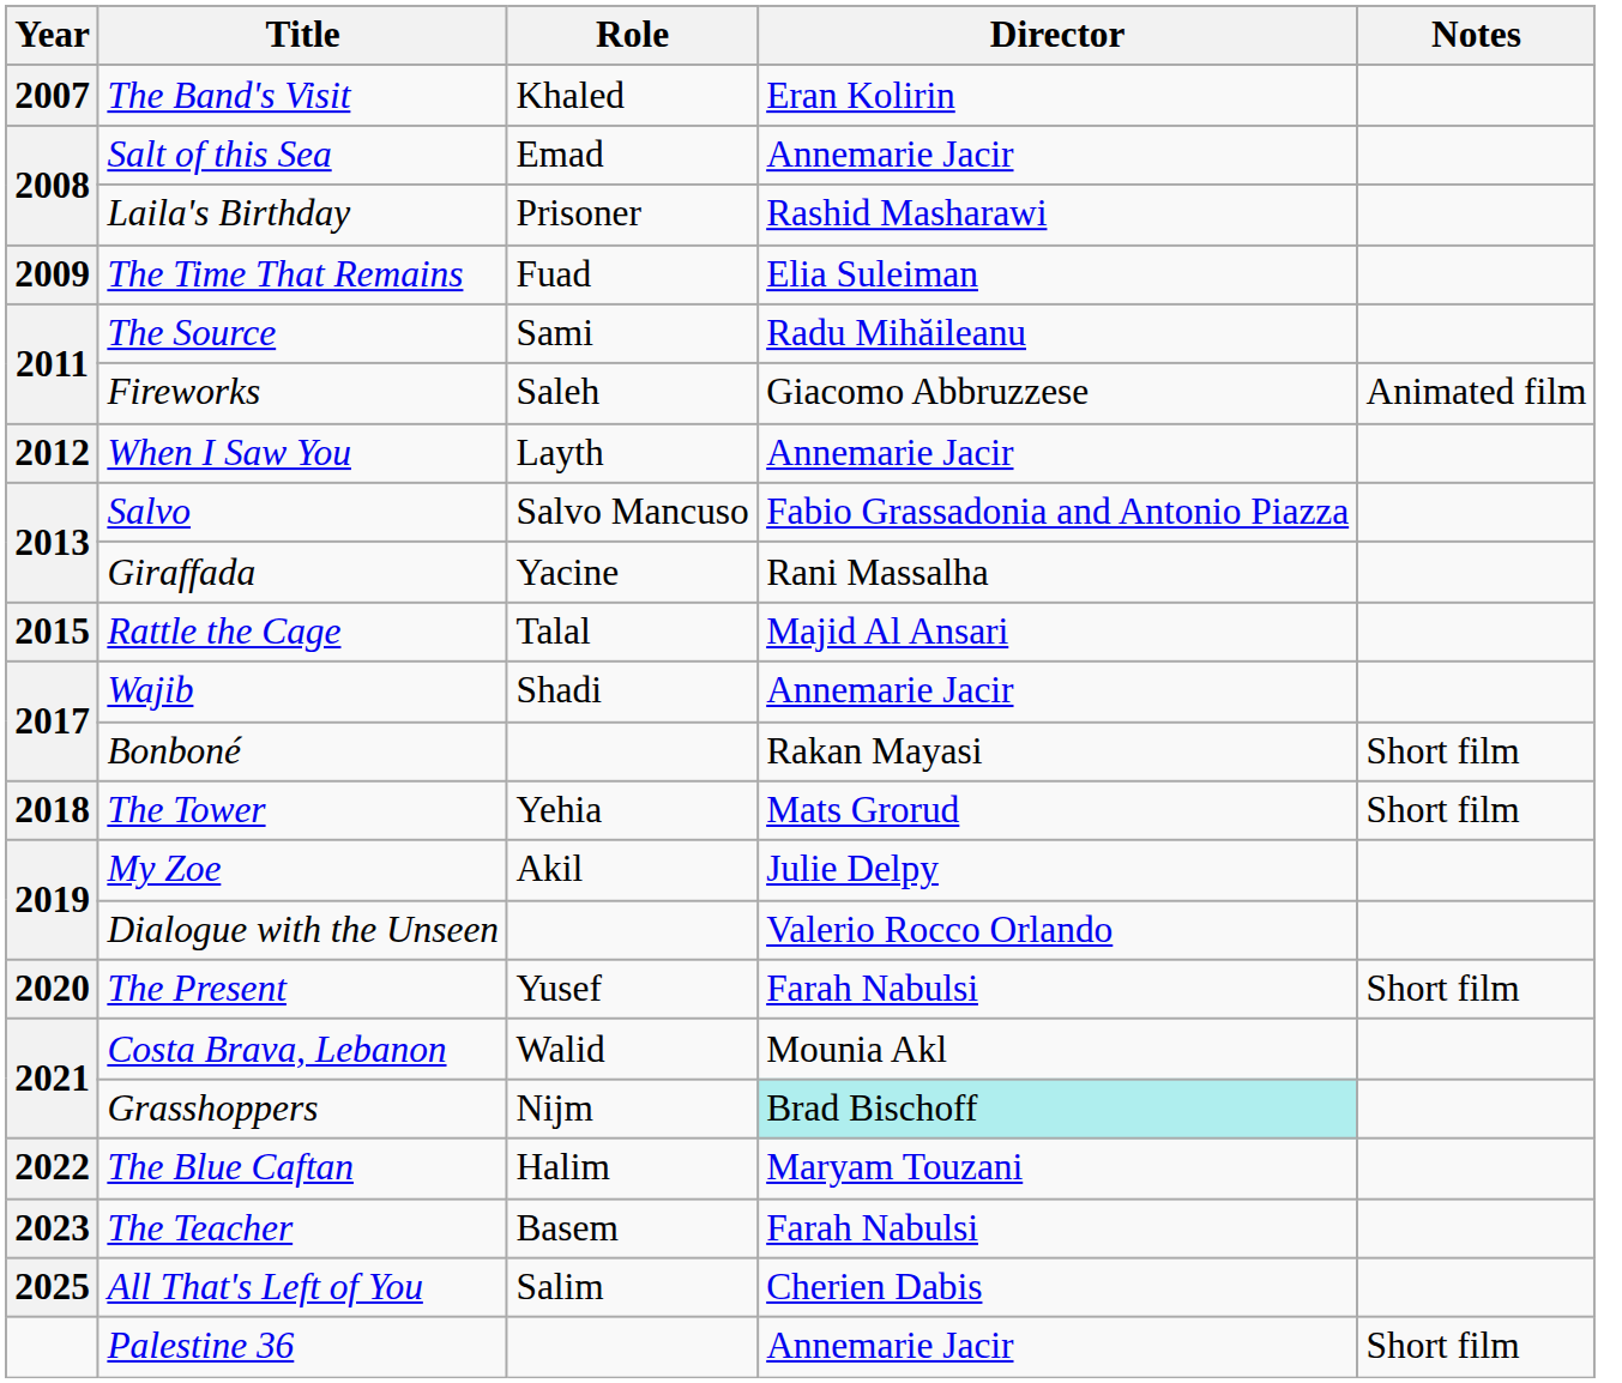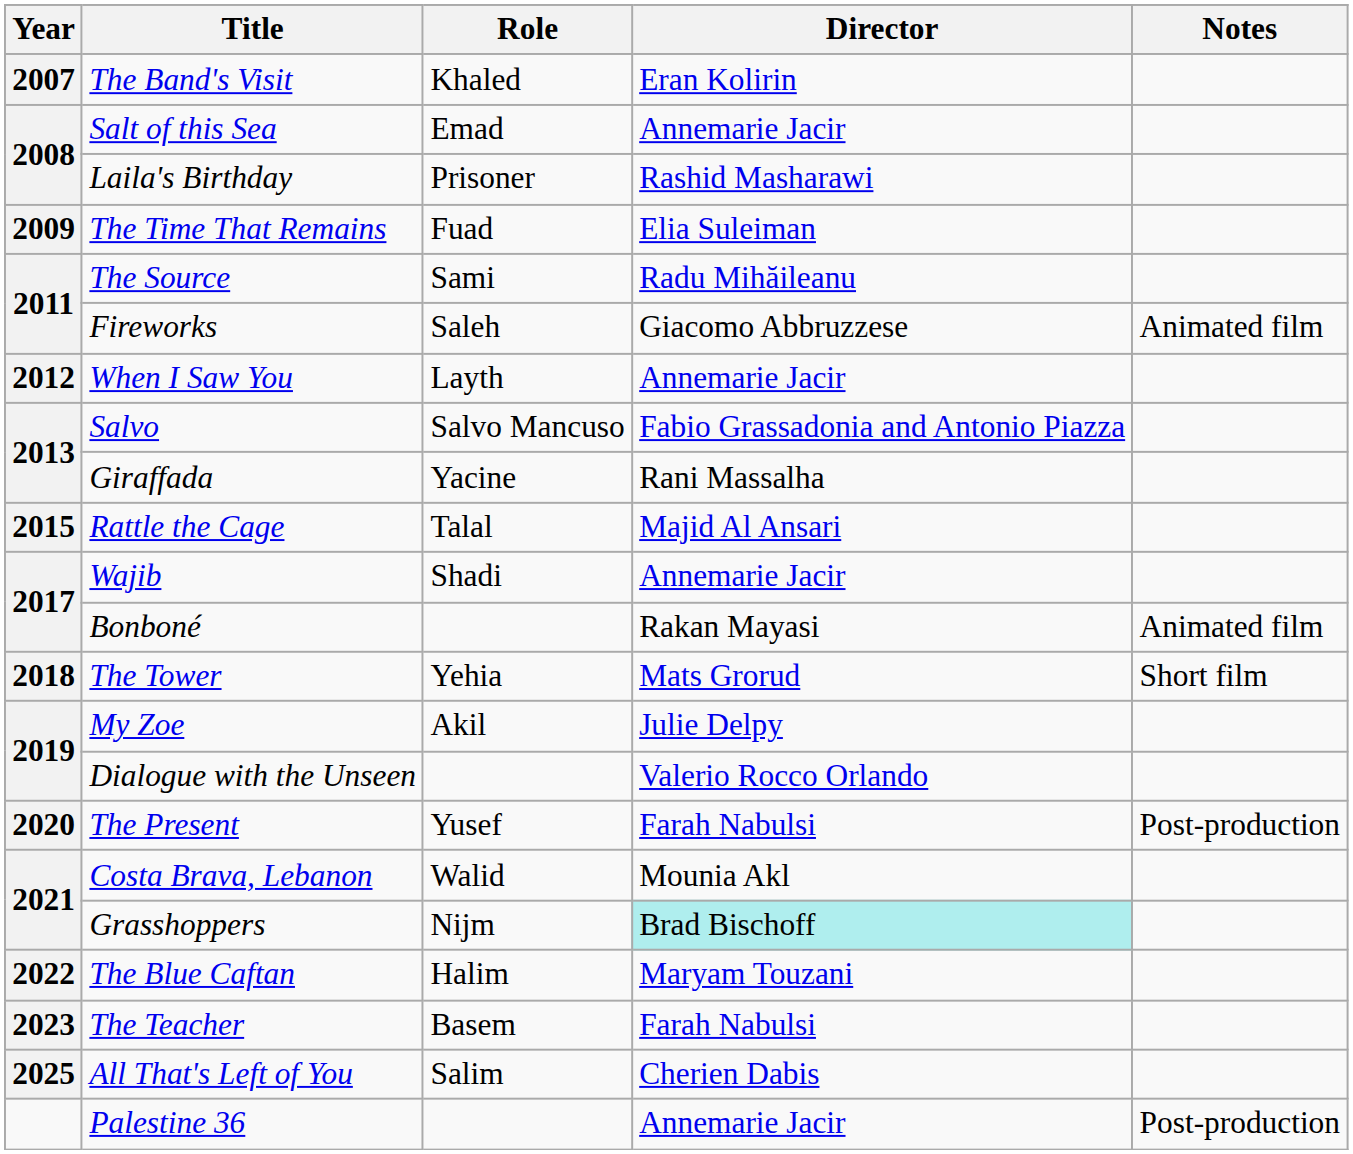Bonboné | Notes: Short film -> Animated film
The Present | Notes: Short film -> Post-production
Palestine 36 | Notes: Short film -> Post-production
